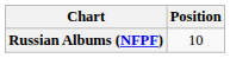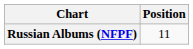Russian Albums (NFPF) | Position: 10 -> 11
